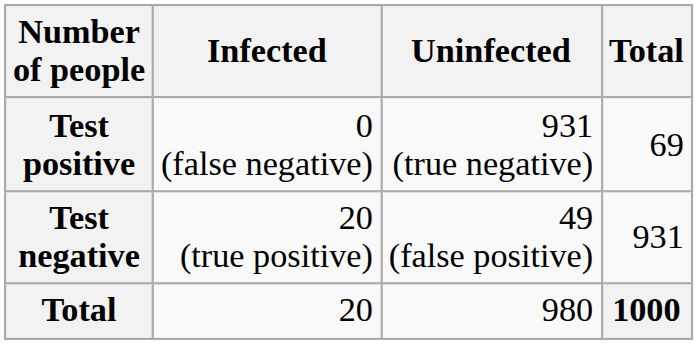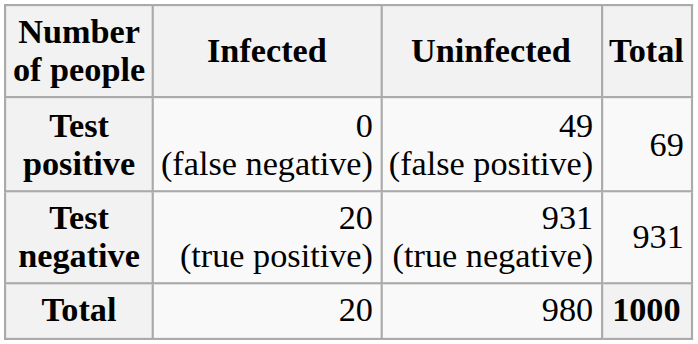Test positive | Uninfected: 931 (true negative) -> 49 (false positive)
Test negative | Uninfected: 49 (false positive) -> 931 (true negative)
